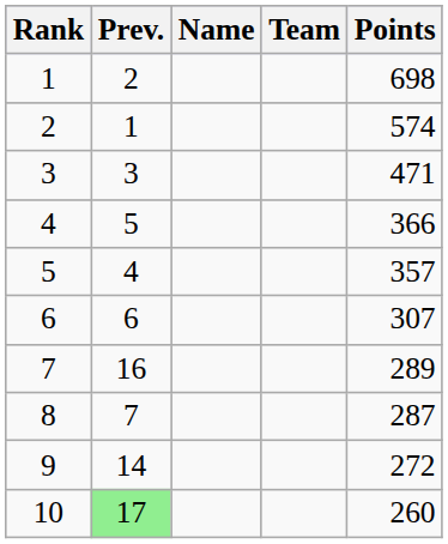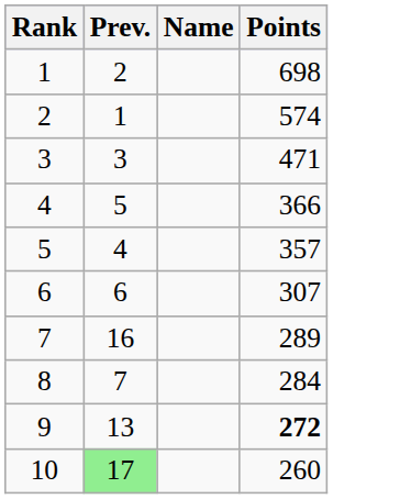- column: Team
8 | Points: 287 -> 284
9 | Prev.: 14 -> 13
9 | Points: normal -> bold
